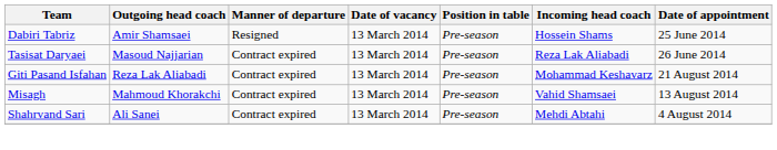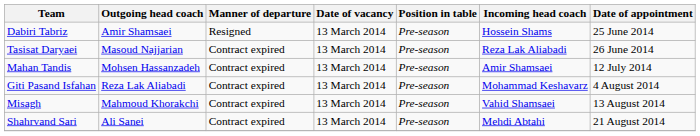+ row: Mahan Tandis | Mohsen Hassanzadeh | Contract expired | 13 March 2014 | Pre-season | Amir Shamsaei | 12 July 2014
Giti Pasand Isfahan | Date of appointment: 21 August 2014 -> 4 August 2014
Shahrvand Sari | Date of appointment: 4 August 2014 -> 21 August 2014
